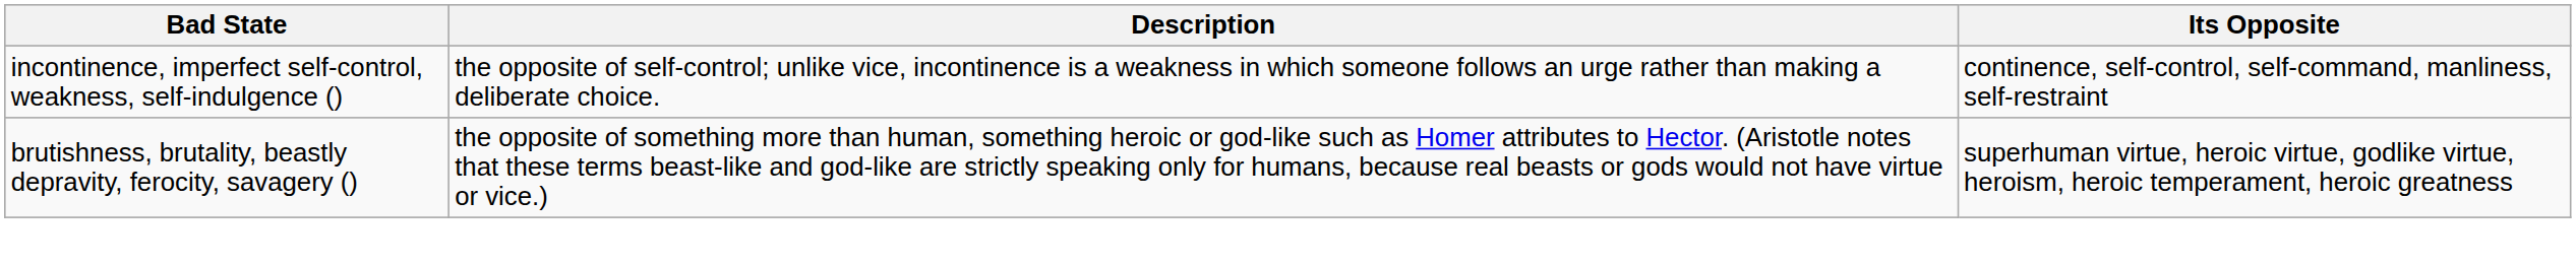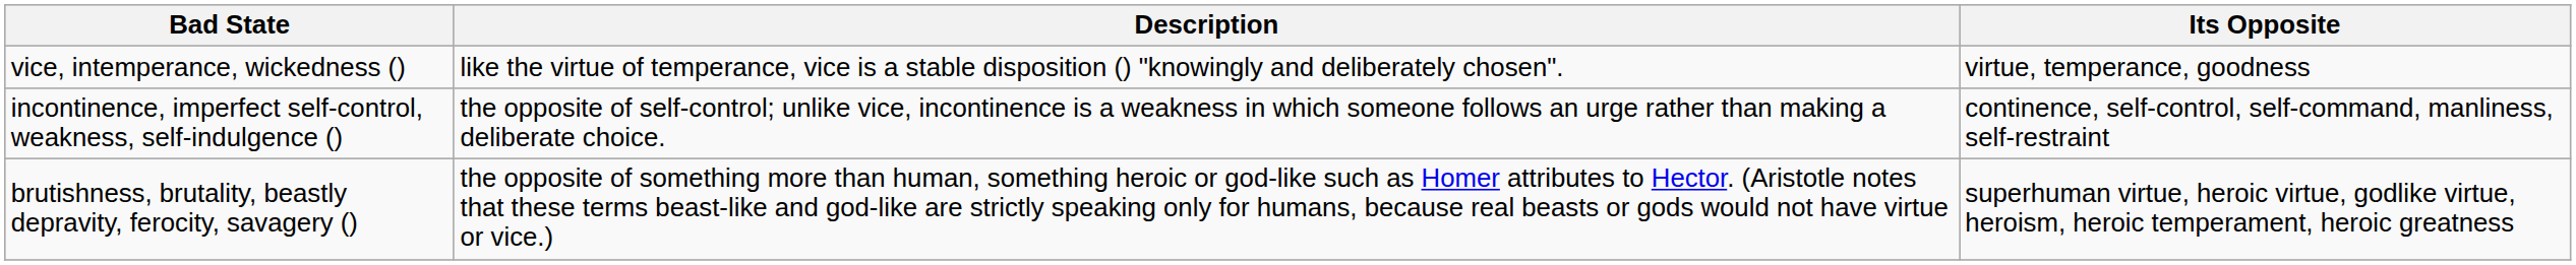+ row: vice, intemperance, wickedness () | like the virtue of temperance, vice is a stable disposition () "knowingly and deliberately chosen". | virtue, temperance, goodness
